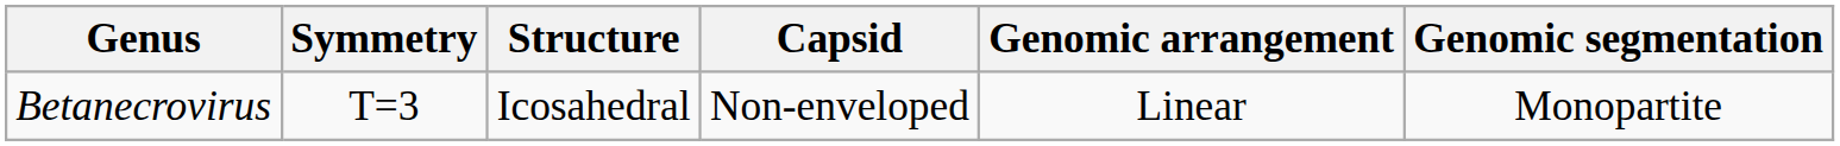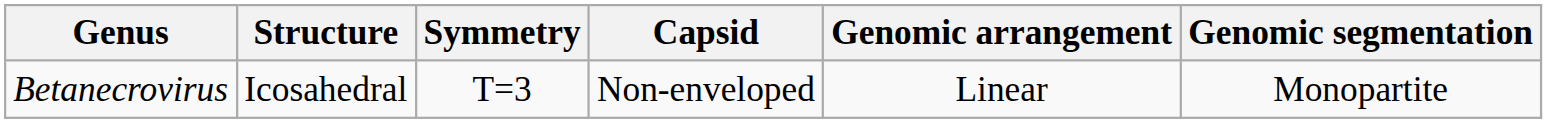columns swapped: Structure <-> Symmetry
